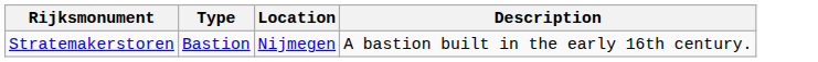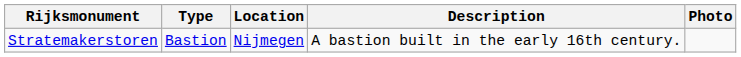+ column: Photo
